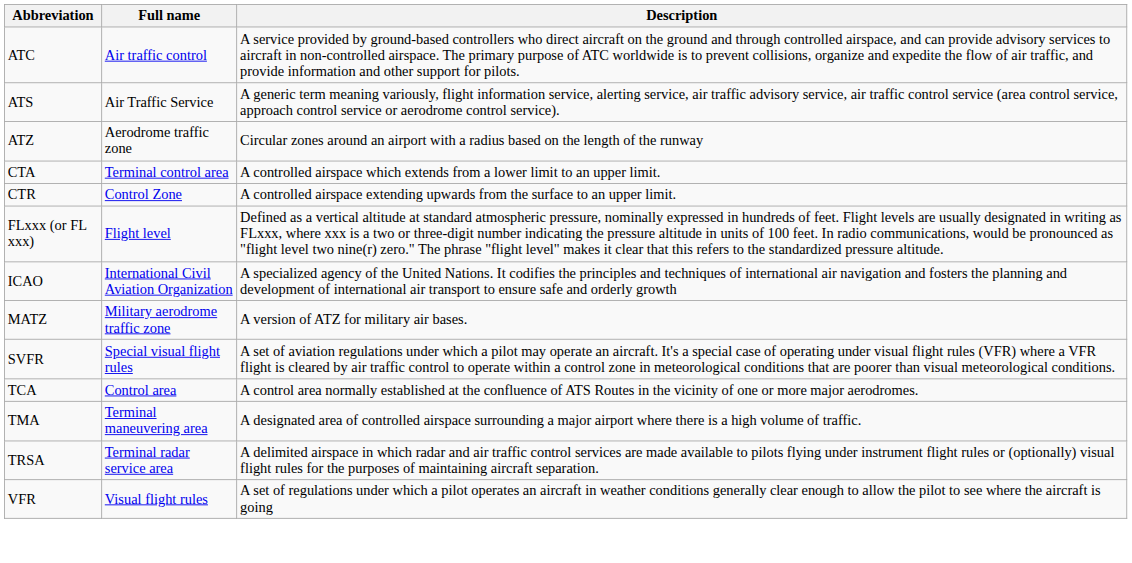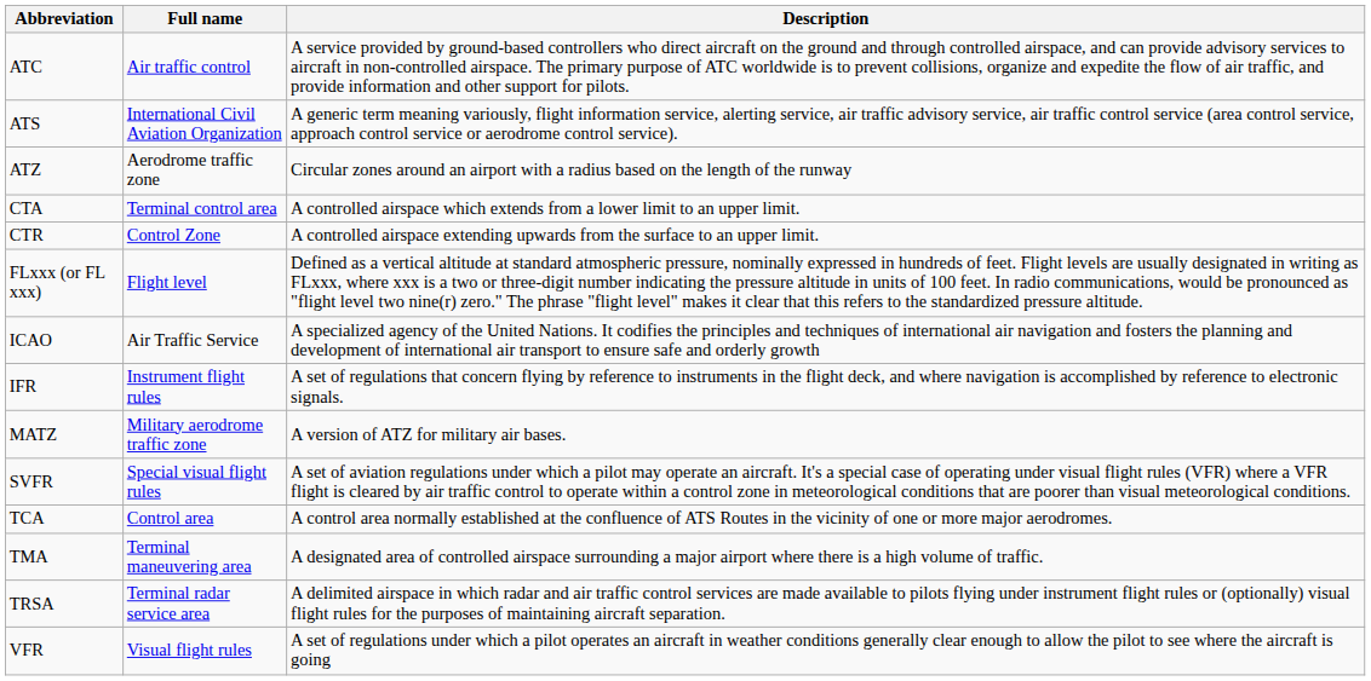ATS | Full name: Air Traffic Service -> International Civil Aviation Organization
ICAO | Full name: International Civil Aviation Organization -> Air Traffic Service
+ row: IFR | Instrument flight rules | A set of regulations that concern flying by reference to instruments in the flight deck, and where navigation is accomplished by reference to electronic signals.
